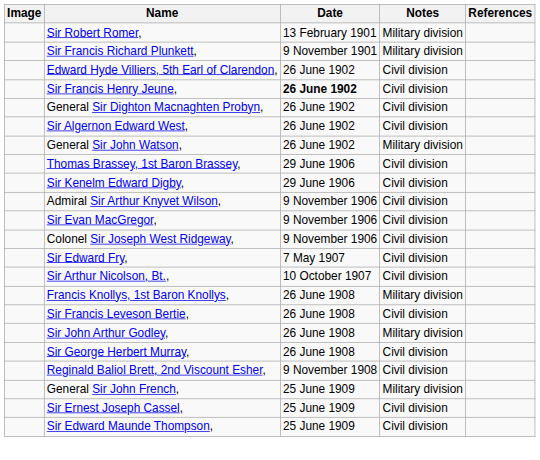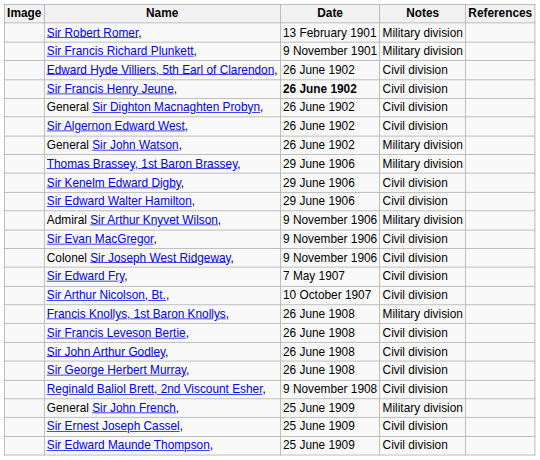Thomas Brassey, 1st Baron Brassey, | Notes: Civil division -> Military division
+ row: Sir Edward Walter Hamilton, | 29 June 1906 | Civil division
Admiral Sir Arthur Knyvet Wilson, | Notes: Civil division -> Military division
Sir John Arthur Godley, | Notes: Military division -> Civil division
